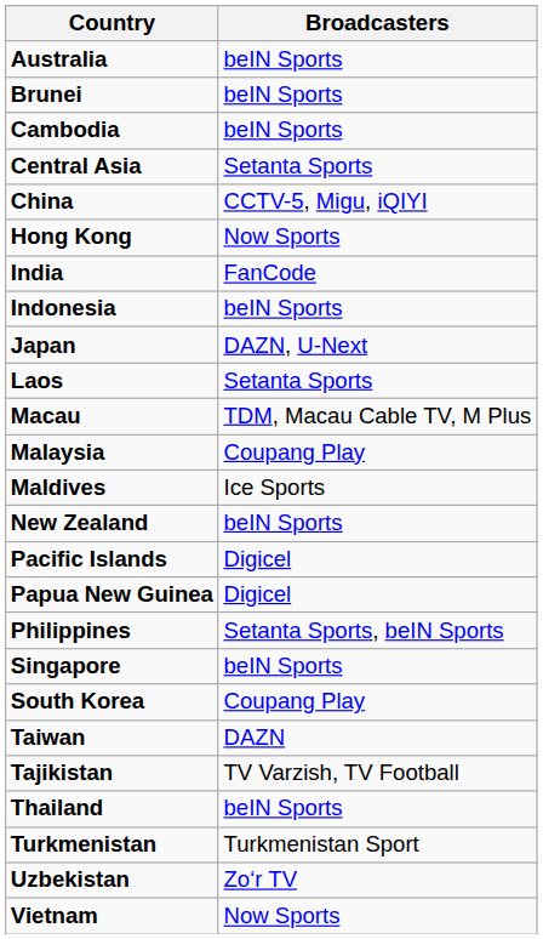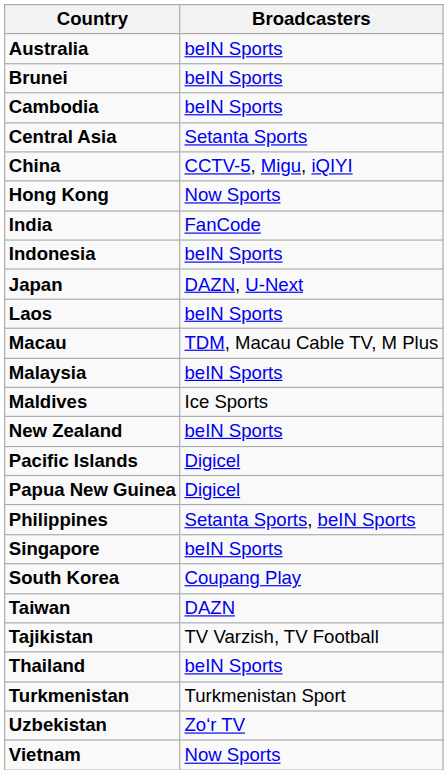Laos | Broadcasters: Setanta Sports -> beIN Sports
Malaysia | Broadcasters: Coupang Play -> beIN Sports
